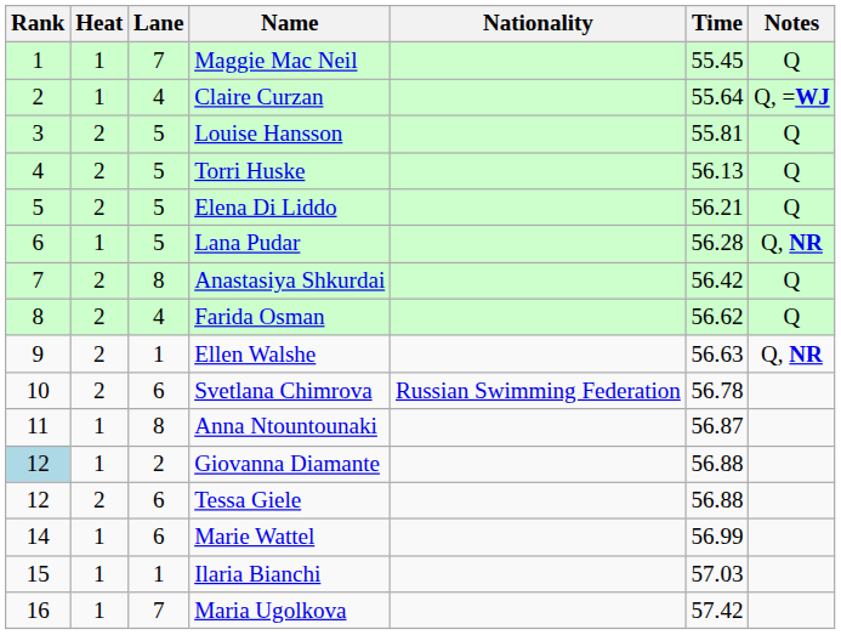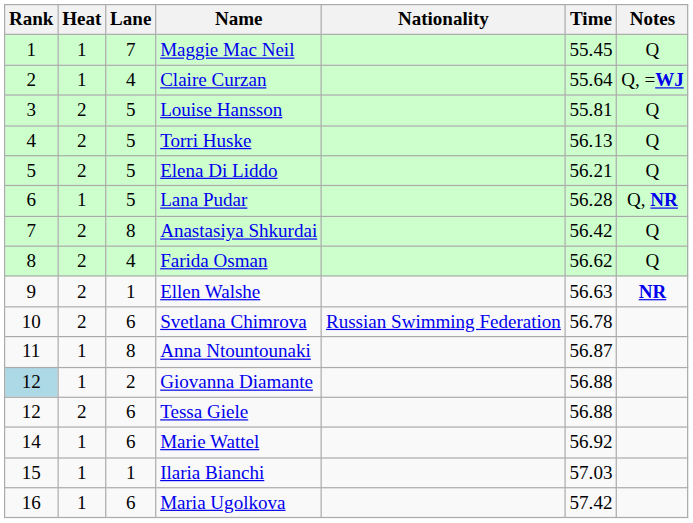Ellen Walshe | Notes: Q, NR -> NR
Marie Wattel | Time: 56.99 -> 56.92
Maria Ugolkova | Lane: 7 -> 6
